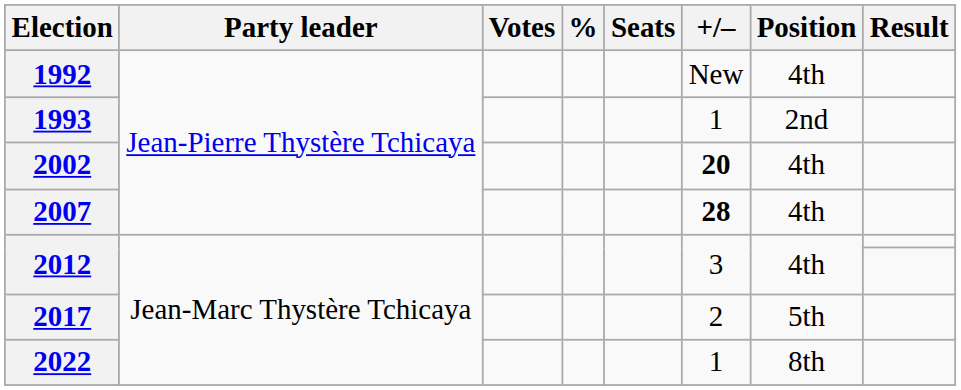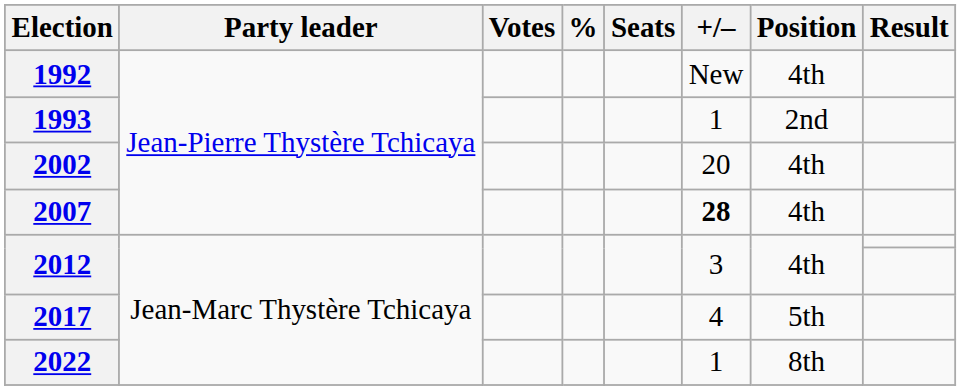2002 | +/–: bold -> normal
2017 | +/–: 2 -> 4
